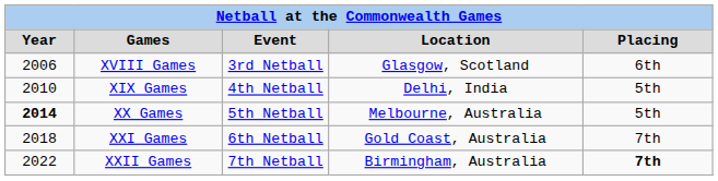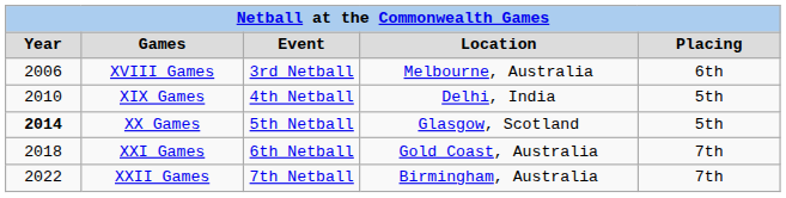XVIII Games | Location: Glasgow, Scotland -> Melbourne, Australia
XX Games | Location: Melbourne, Australia -> Glasgow, Scotland
XXII Games | Placing: bold -> normal
